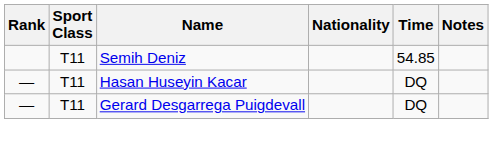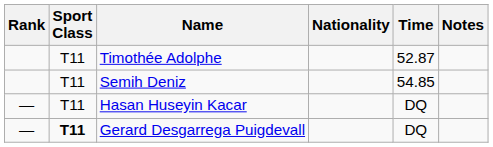+ row: T11 | Timothée Adolphe | 52.87
Gerard Desgarrega Puigdevall | Sport Class: normal -> bold
